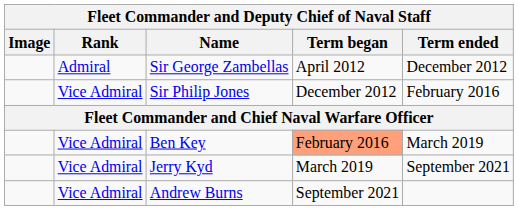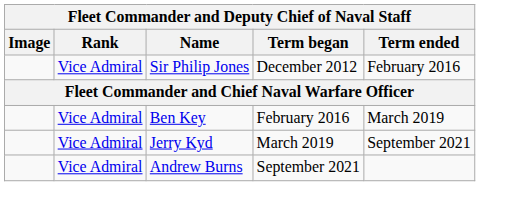- row: Admiral | Sir George Zambellas | April 2012 | December 2012
Ben Key | Term began: lightsalmon background -> no background
